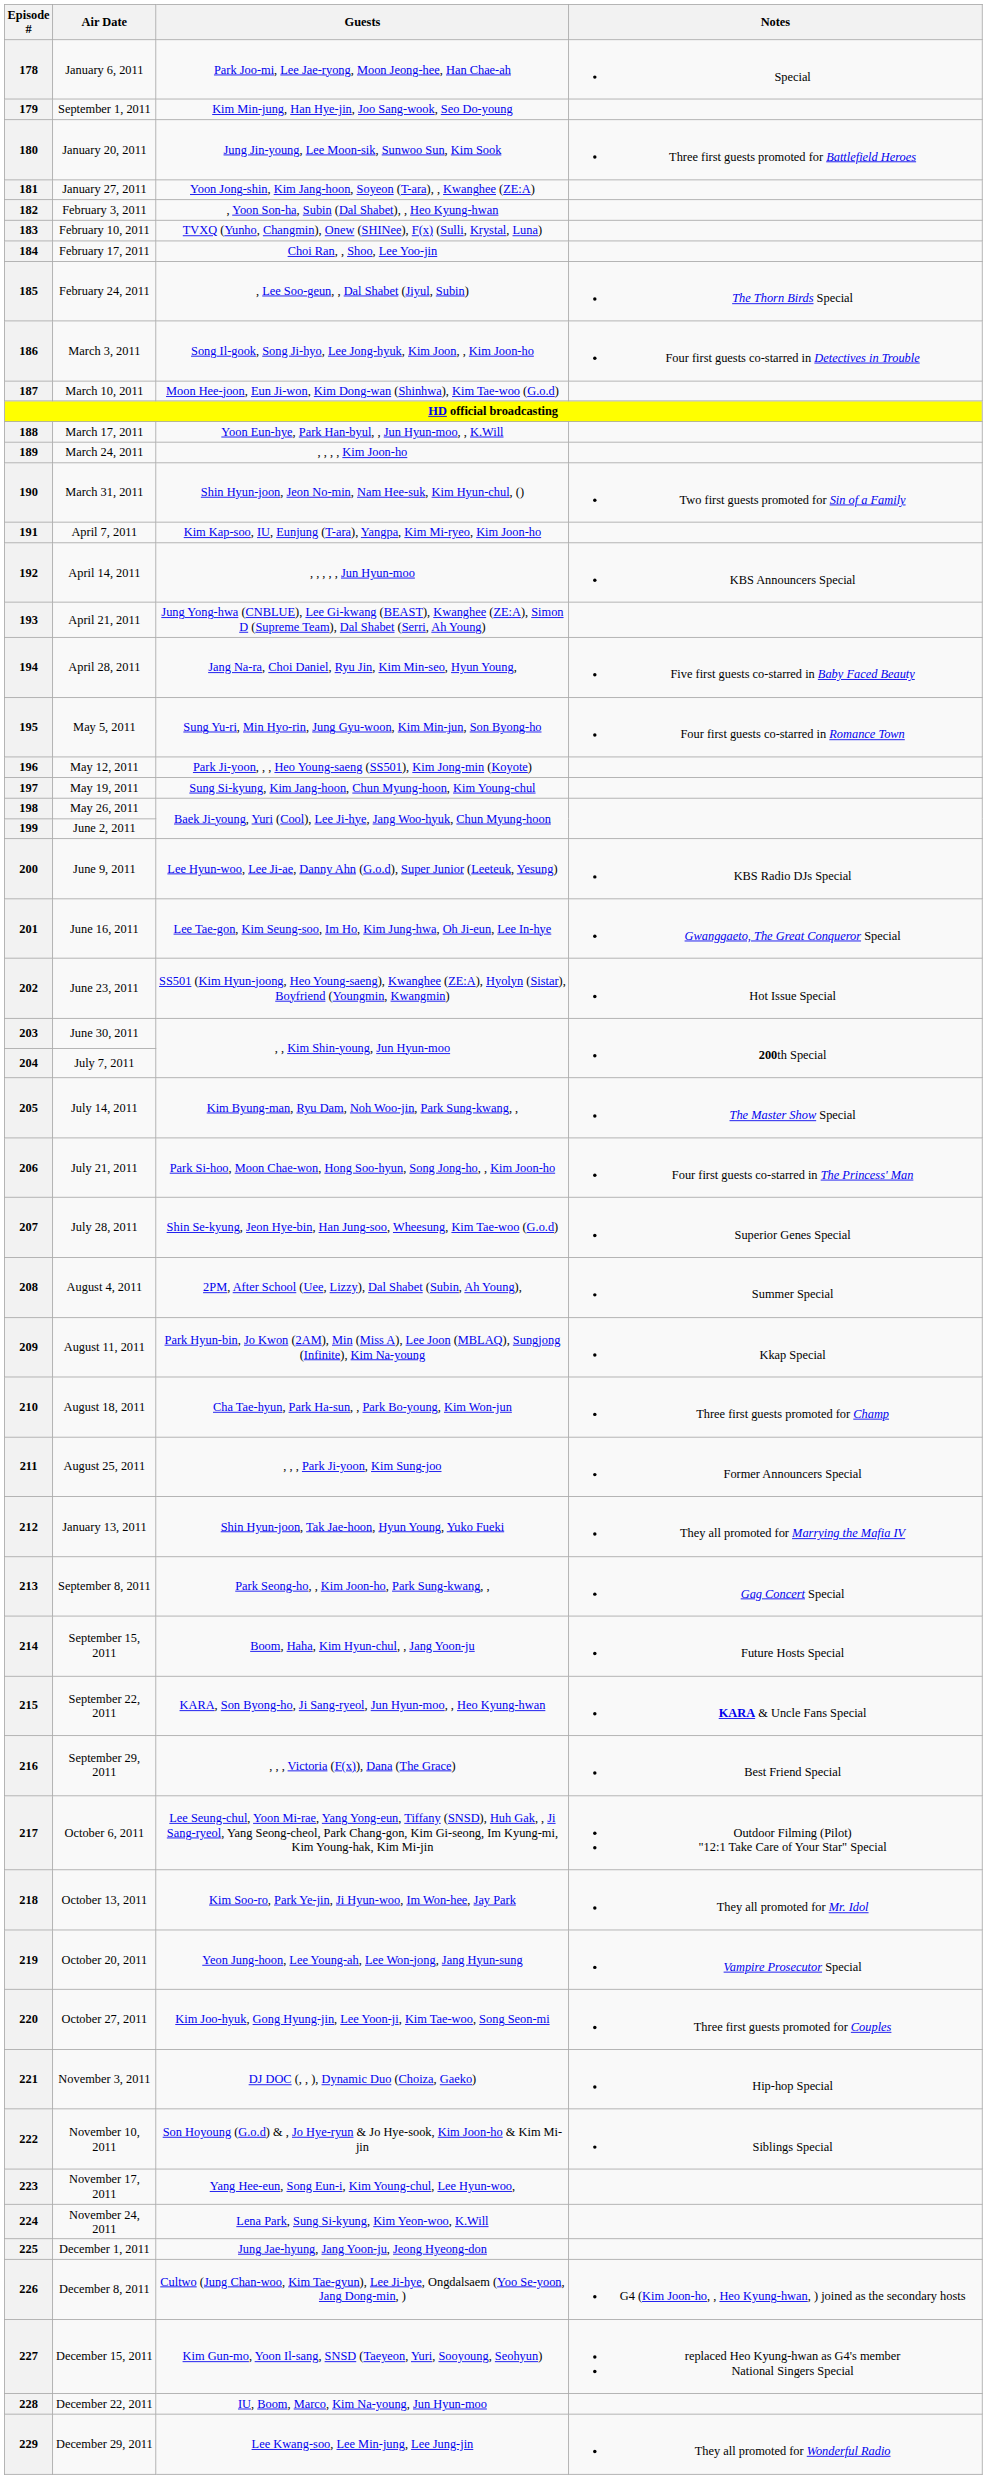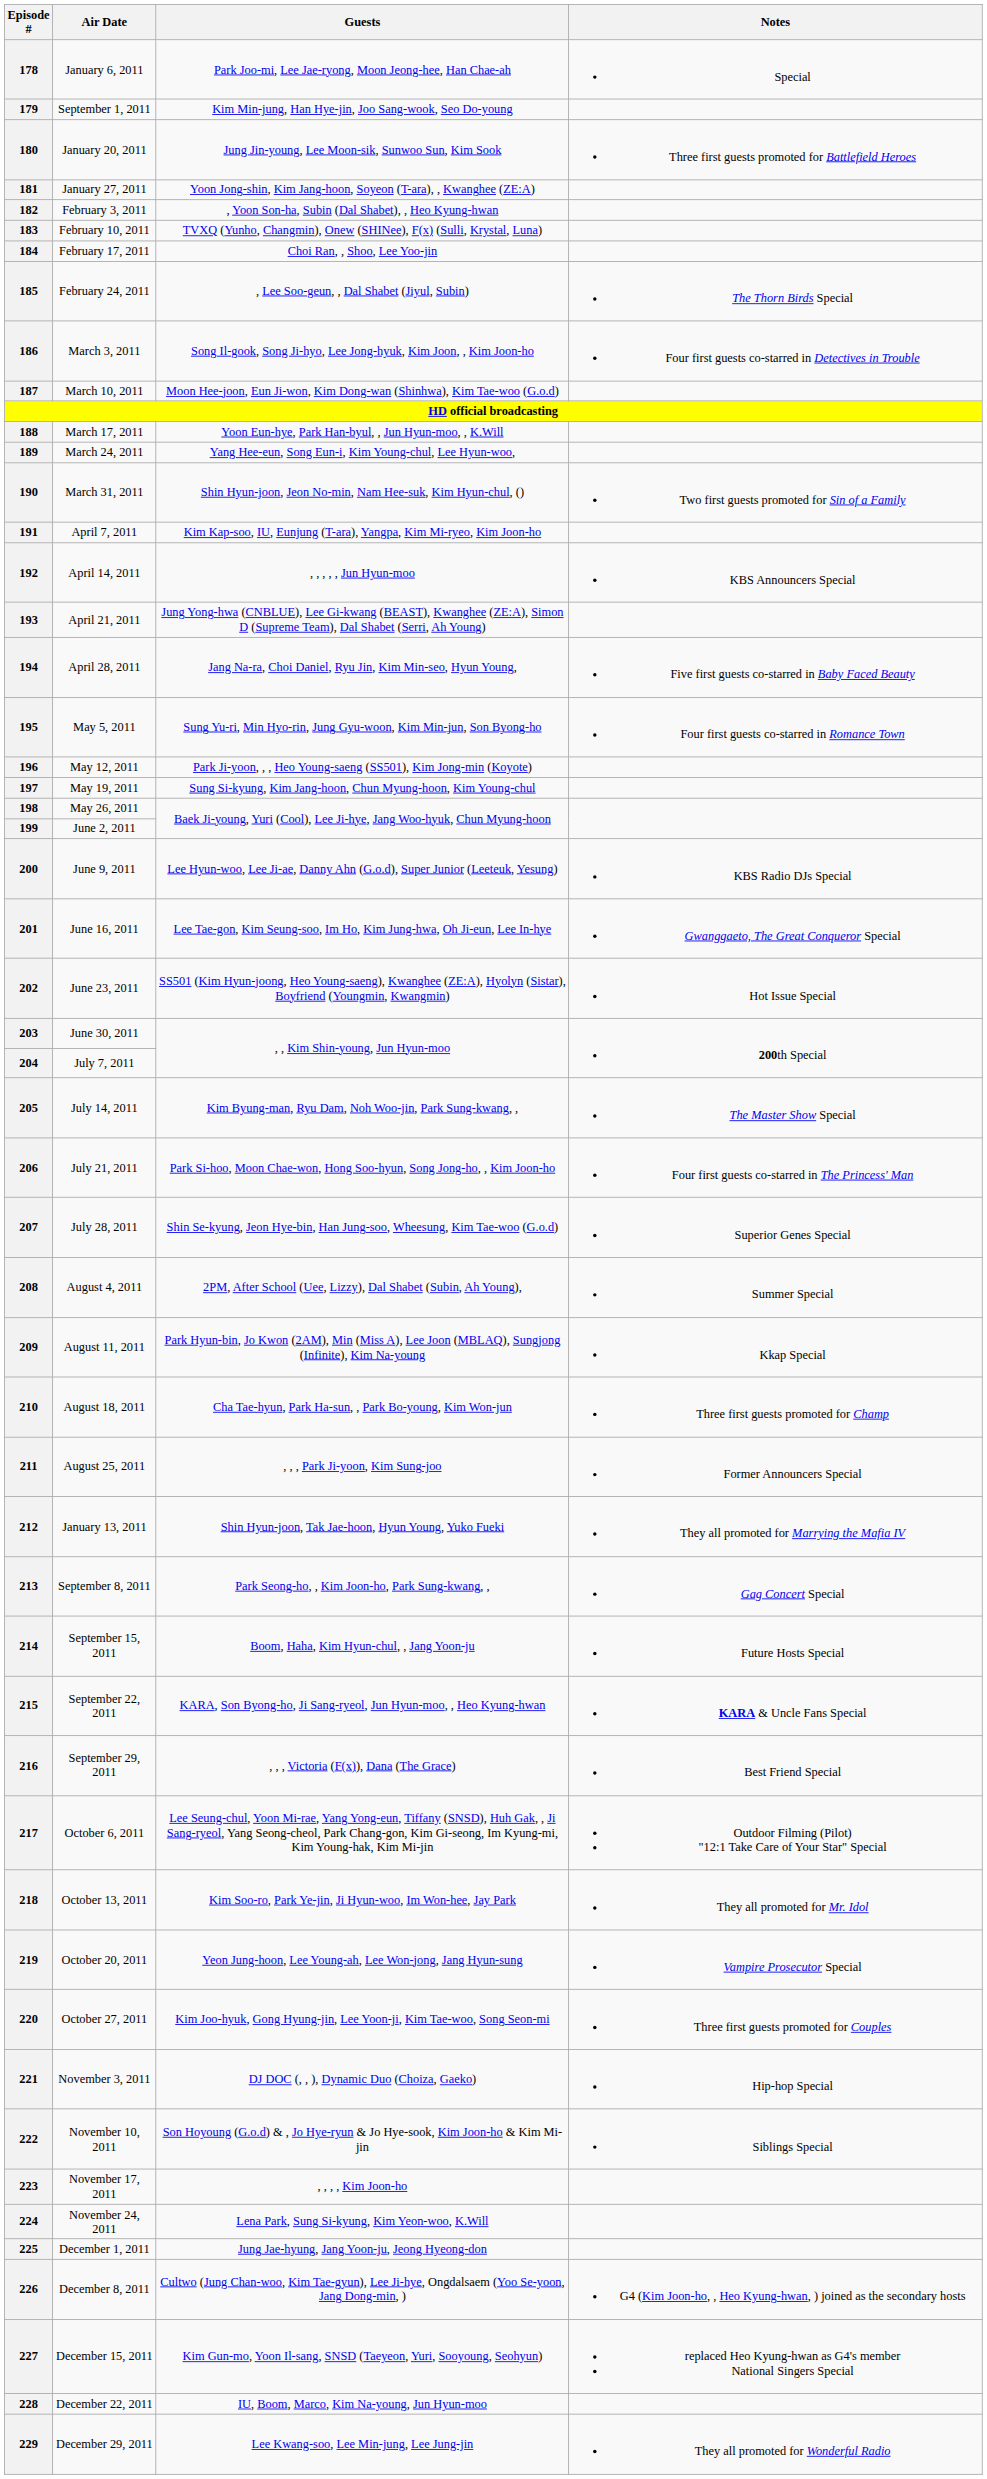189 | Guests: , , , , Kim Joon-ho -> Yang Hee-eun, Song Eun-i, Kim Young-chul, Lee Hyun-woo,
223 | Guests: Yang Hee-eun, Song Eun-i, Kim Young-chul, Lee Hyun-woo, -> , , , , Kim Joon-ho
